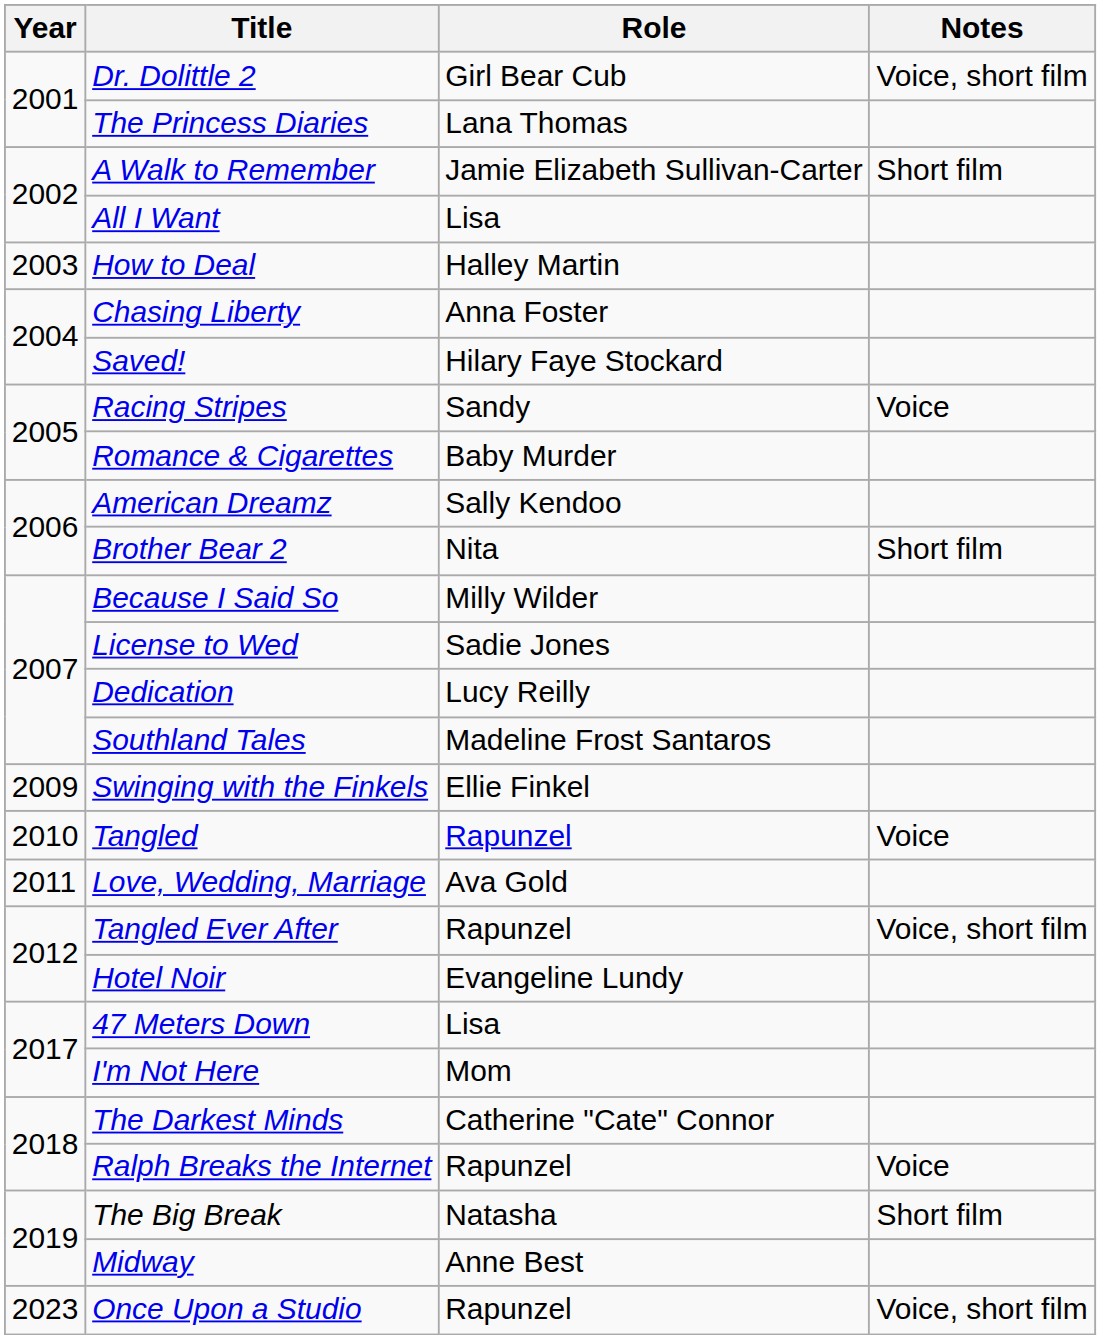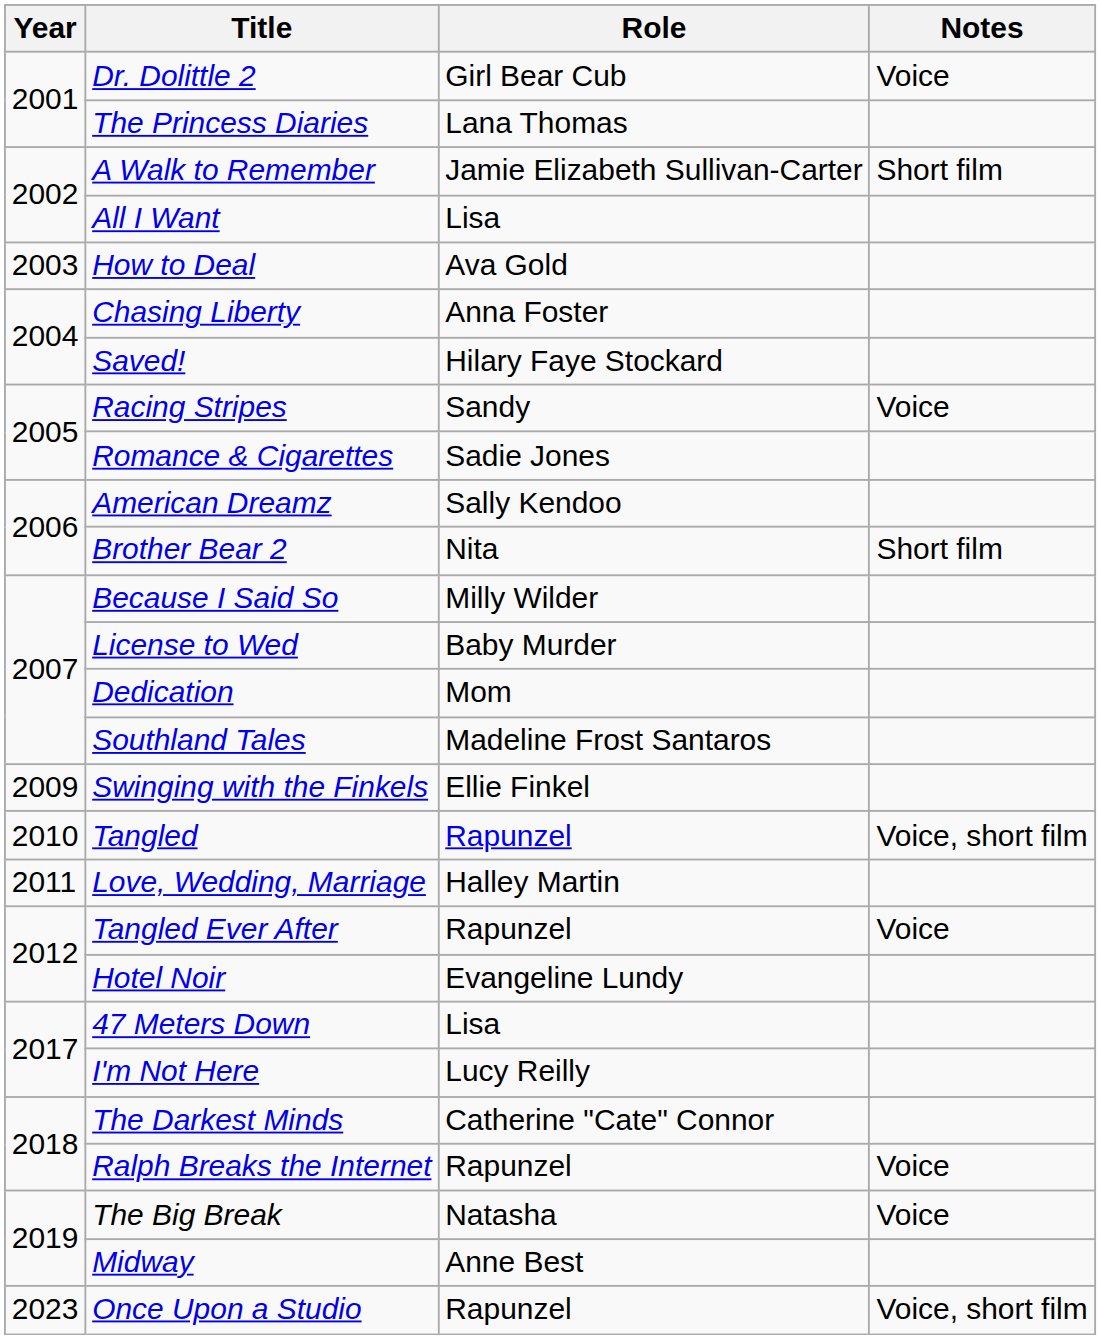Dr. Dolittle 2 | Notes: Voice, short film -> Voice
How to Deal | Role: Halley Martin -> Ava Gold
Romance & Cigarettes | Role: Baby Murder -> Sadie Jones
License to Wed | Role: Sadie Jones -> Baby Murder
Dedication | Role: Lucy Reilly -> Mom
Tangled | Notes: Voice -> Voice, short film
Love, Wedding, Marriage | Role: Ava Gold -> Halley Martin
Tangled Ever After | Notes: Voice, short film -> Voice
I'm Not Here | Role: Mom -> Lucy Reilly
The Big Break | Notes: Short film -> Voice
